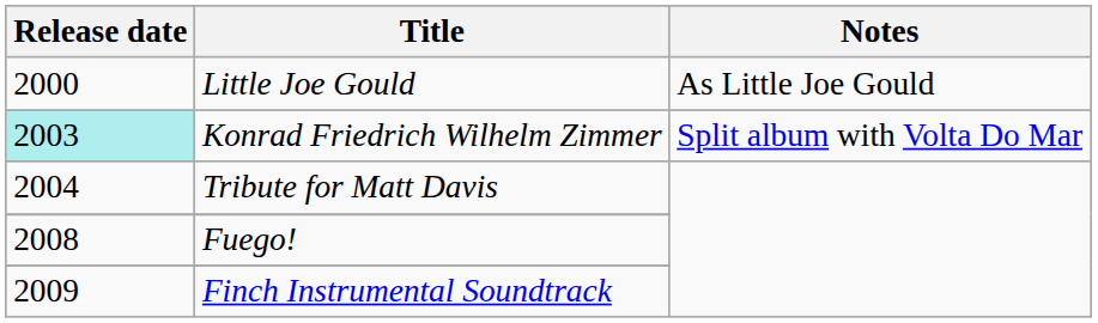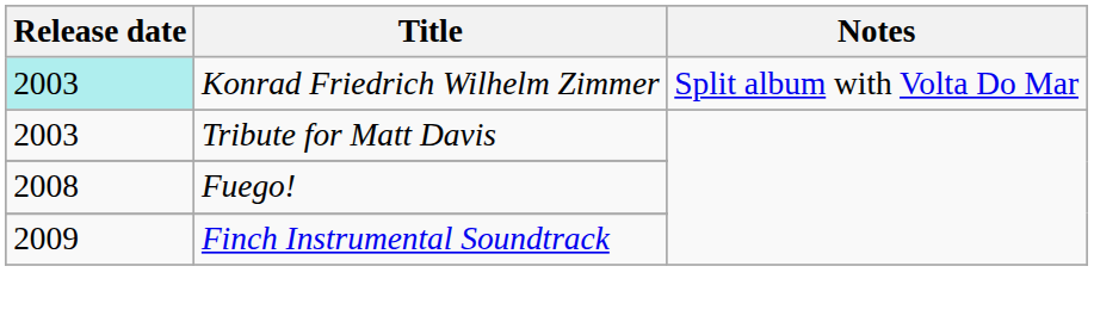- row: 2000 | Little Joe Gould | As Little Joe Gould
Tribute for Matt Davis | Release date: 2004 -> 2003
